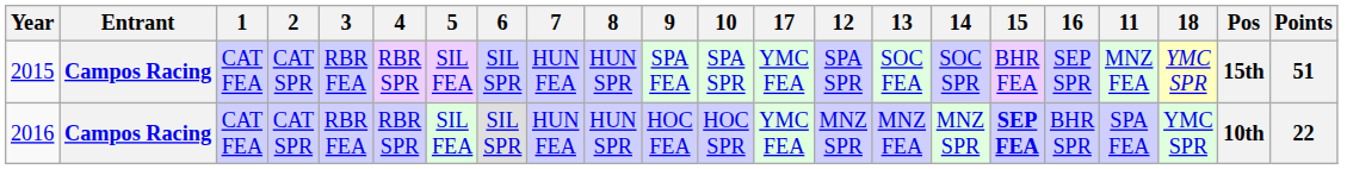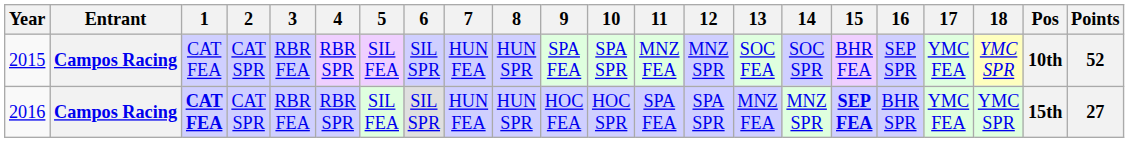columns swapped: 11 <-> 17
2015 | 12: SPA SPR -> MNZ SPR
2015 | Pos: 15th -> 10th
2015 | Points: 51 -> 52
2016 | 1: normal -> bold
2016 | 12: MNZ SPR -> SPA SPR
2016 | Pos: 10th -> 15th
2016 | Points: 22 -> 27
